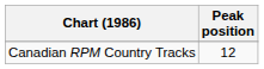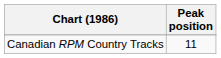Canadian RPM Country Tracks | Peak position: 12 -> 11
